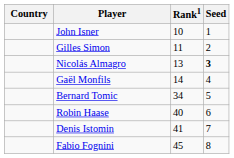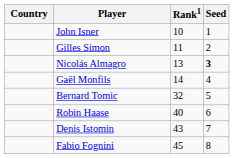Bernard Tomic | Rank1: 34 -> 32
Denis Istomin | Rank1: 41 -> 43
